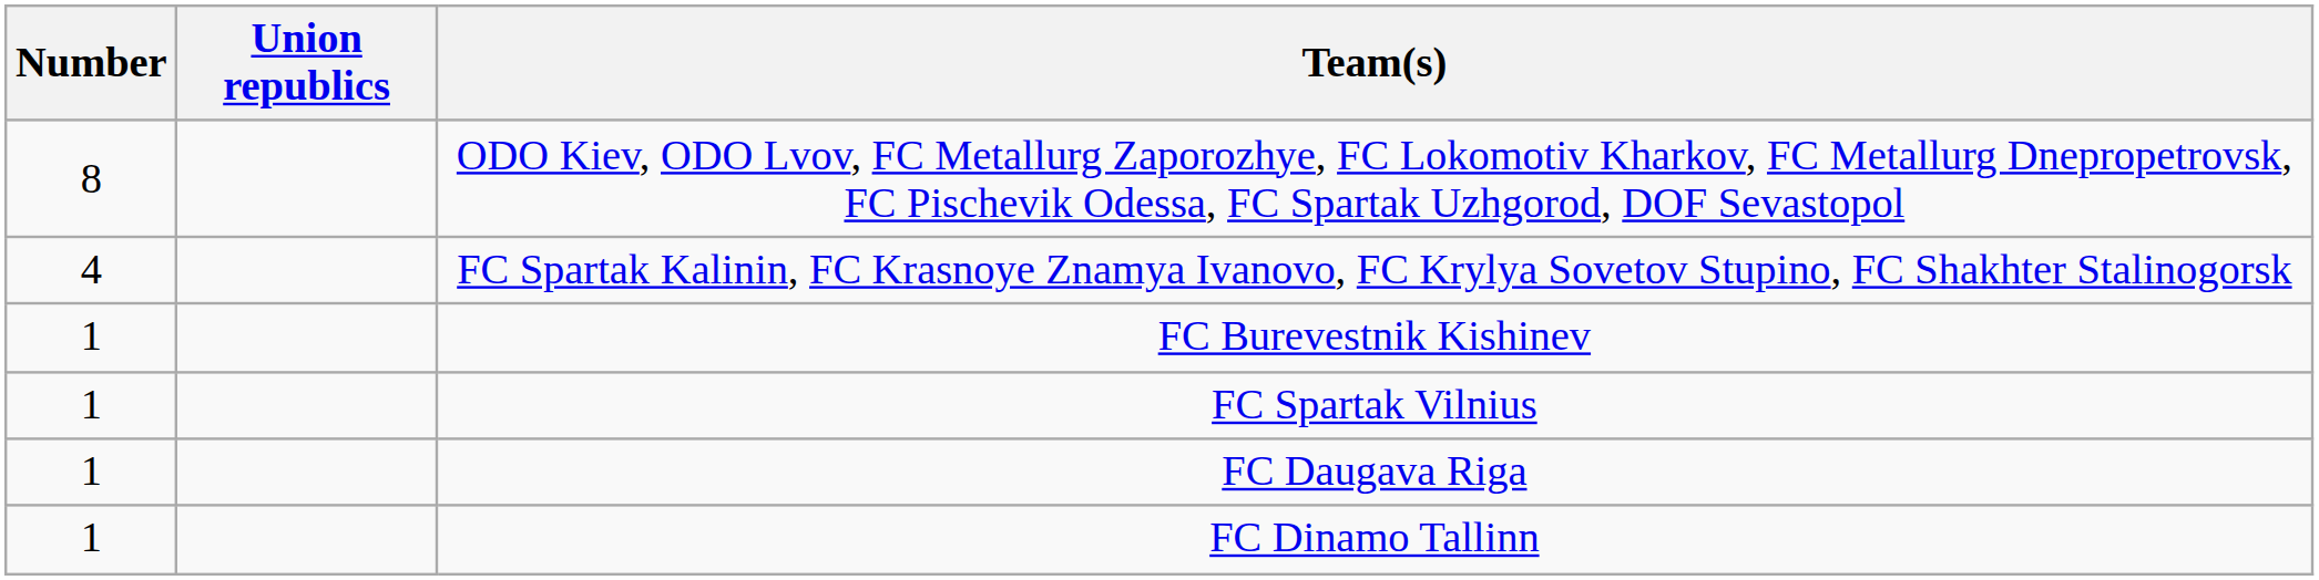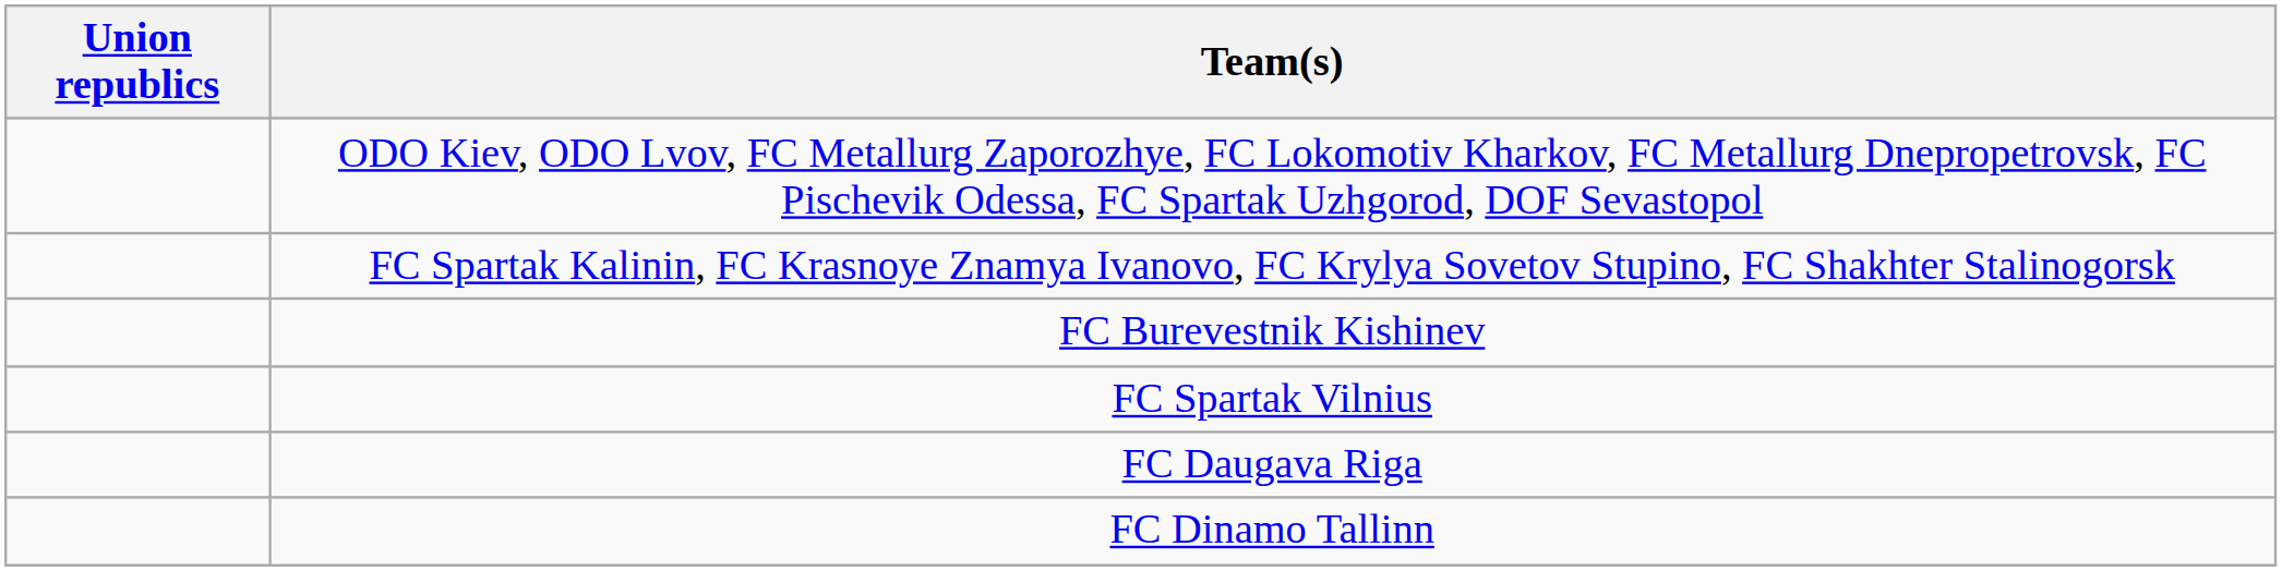- column: Number | 8 | 4 | 1 | 1 | 1 | 1
